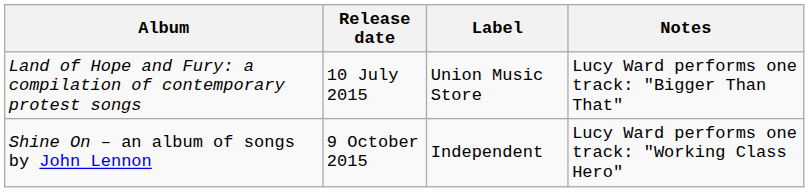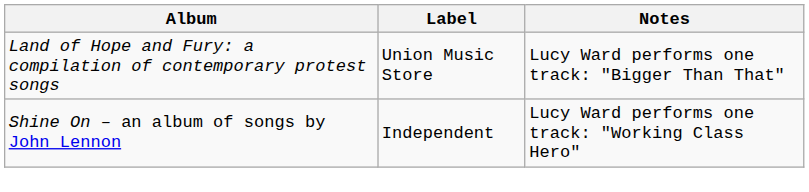- column: Release date | 10 July 2015 | 9 October 2015
